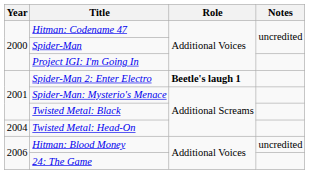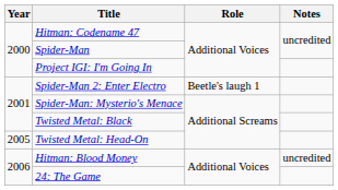Spider-Man 2: Enter Electro | Role: bold -> normal
Twisted Metal: Head-On | Year: 2004 -> 2005
